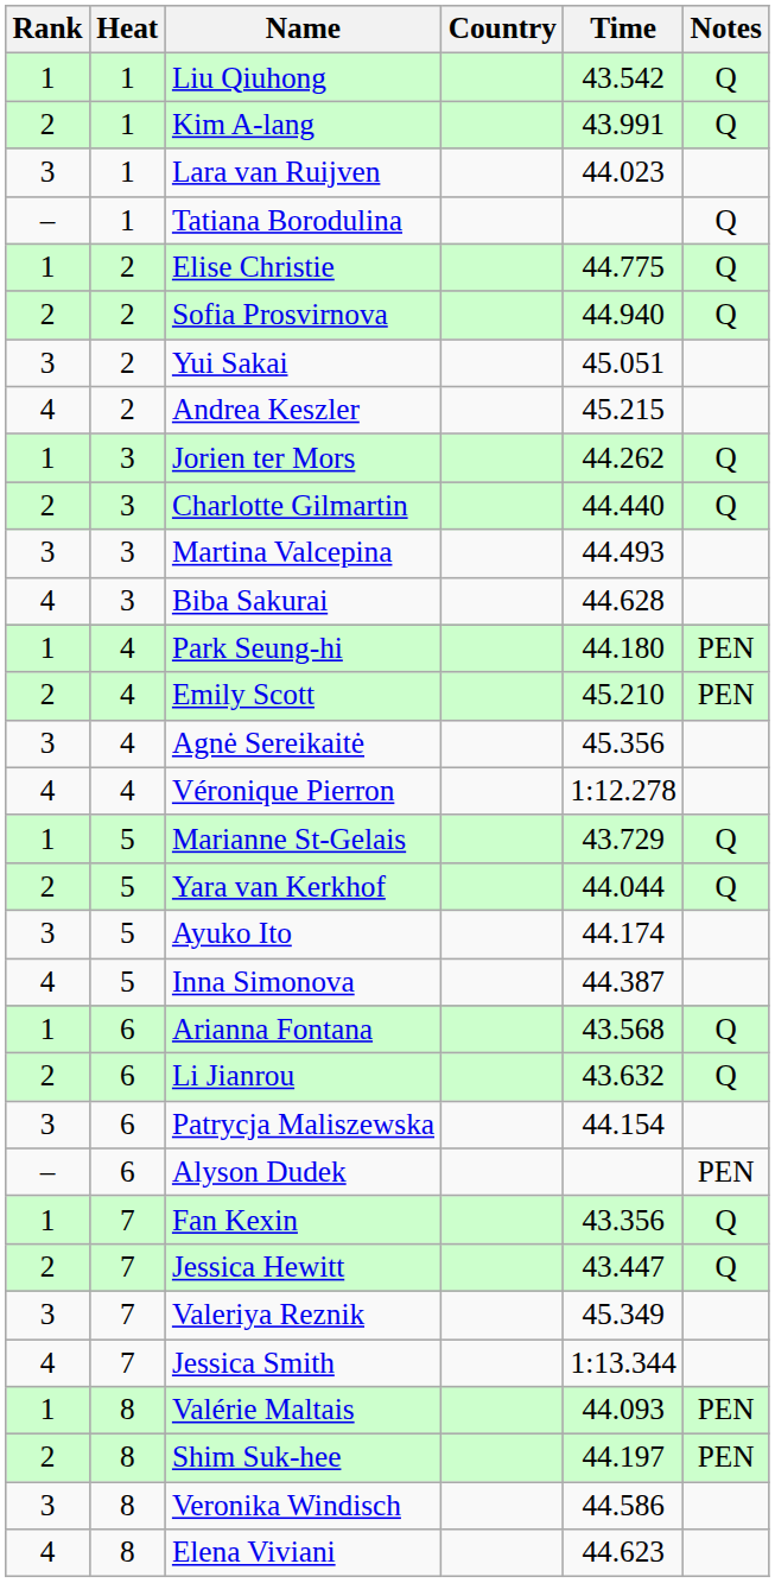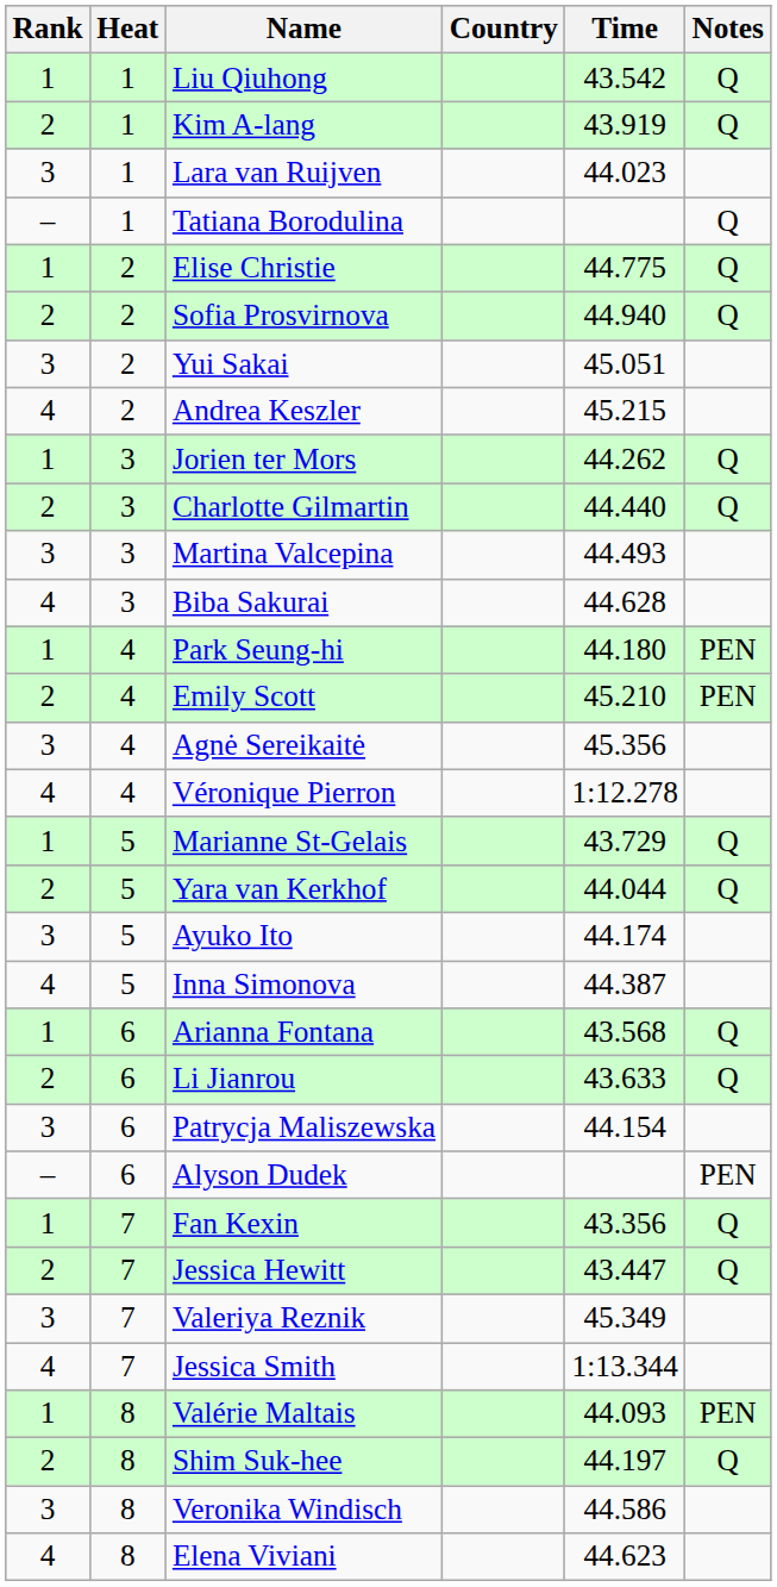Kim A-lang | Time: 43.991 -> 43.919
Li Jianrou | Time: 43.632 -> 43.633
Shim Suk-hee | Notes: PEN -> Q
